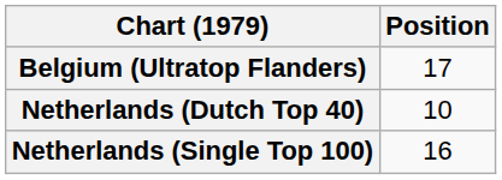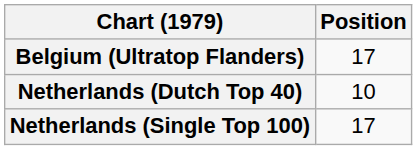Netherlands (Single Top 100) | Position: 16 -> 17
